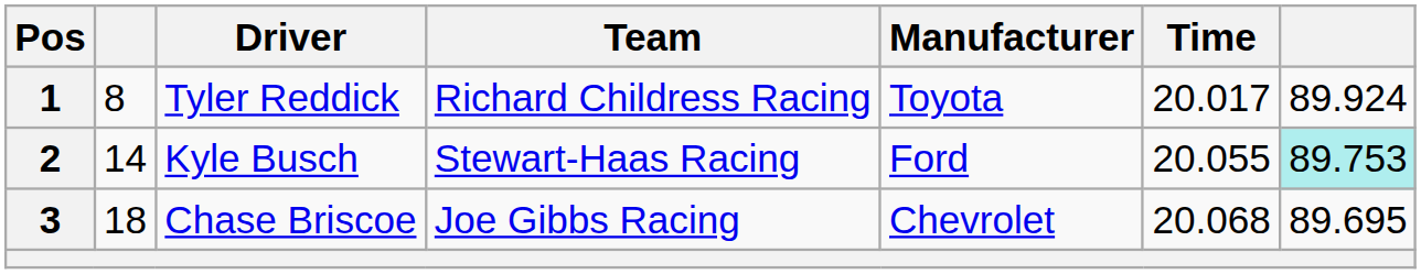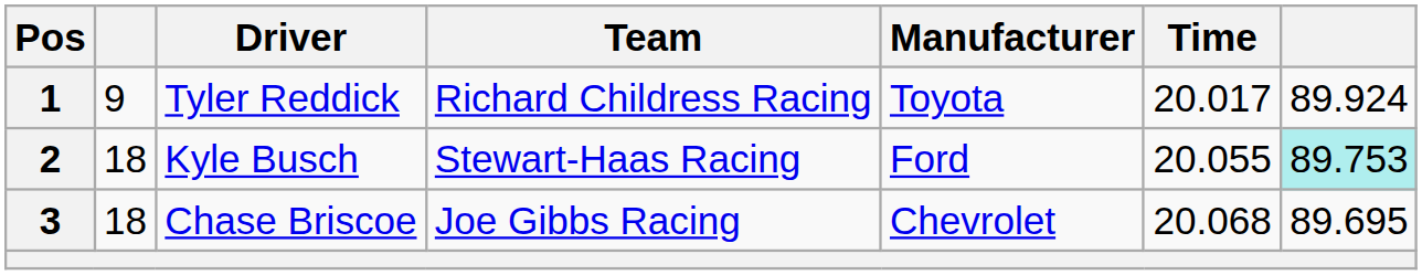1 | column 2: 8 -> 9
2 | column 2: 14 -> 18
